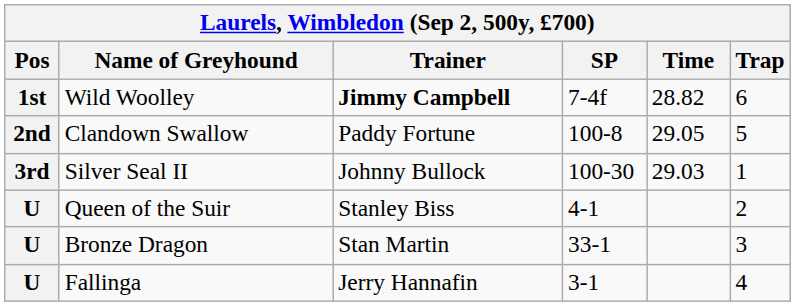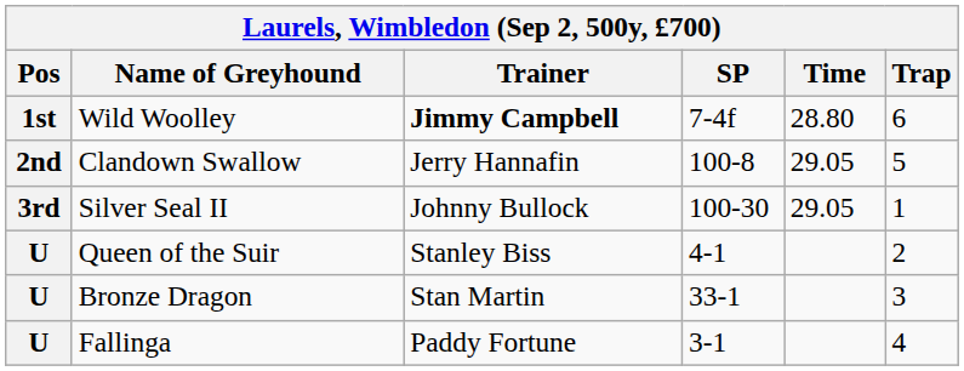Wild Woolley | Time: 28.82 -> 28.80
Clandown Swallow | Trainer: Paddy Fortune -> Jerry Hannafin
Silver Seal II | Time: 29.03 -> 29.05
Fallinga | Trainer: Jerry Hannafin -> Paddy Fortune
